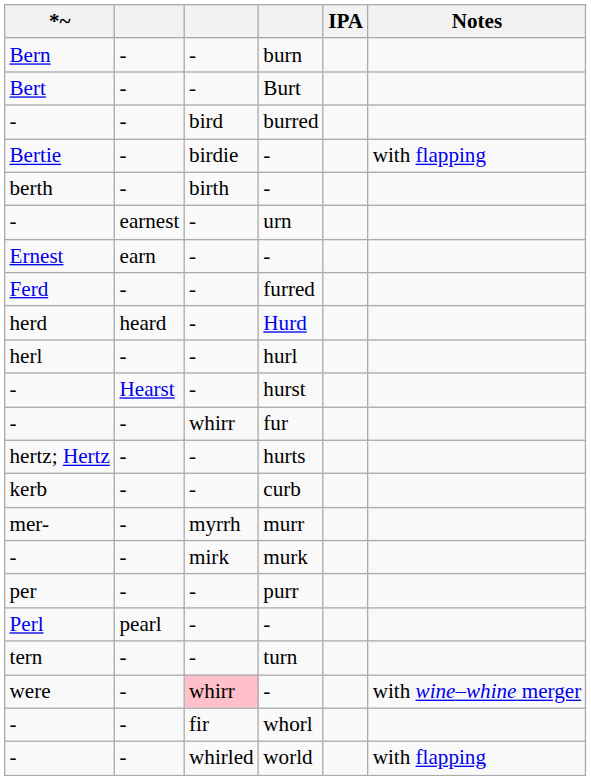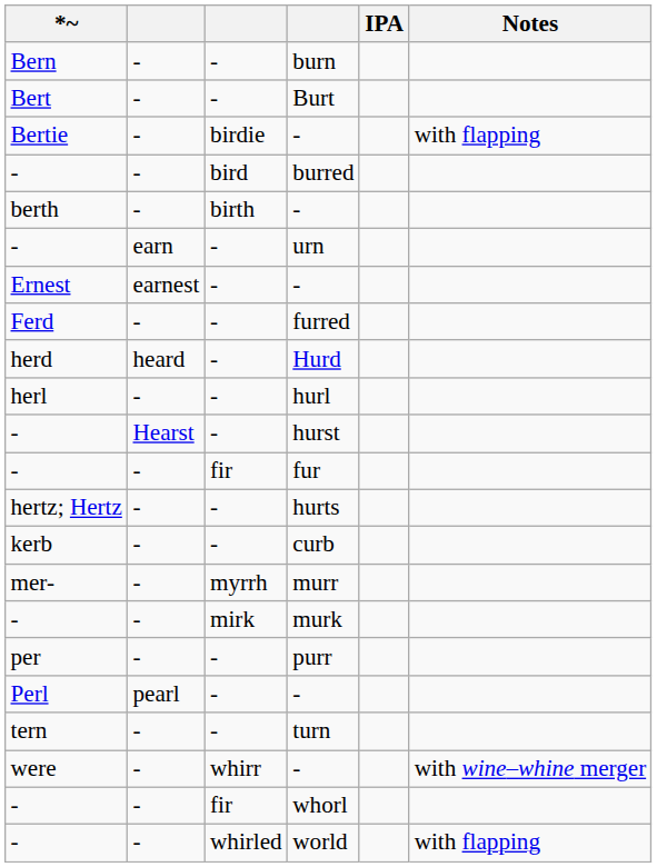rows swapped: burred <-> Bertie / -
urn | column 2: earnest -> earn
Ernest / - | column 2: earn -> earnest
fur | column 3: whirr -> fir
were / - | column 3: pink background -> no background
